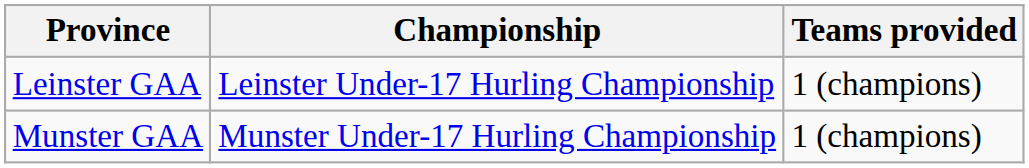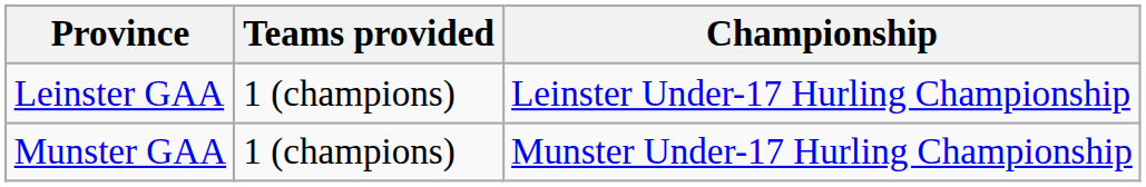columns swapped: Championship <-> Teams provided
